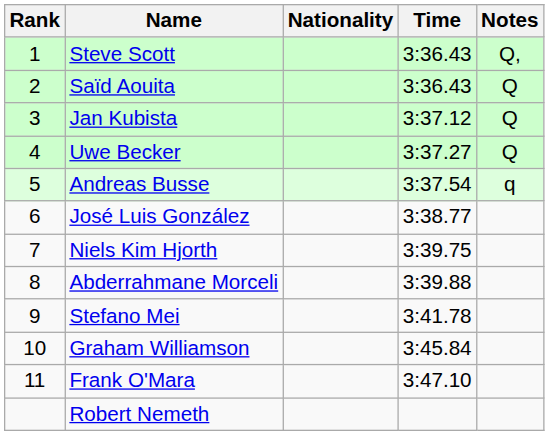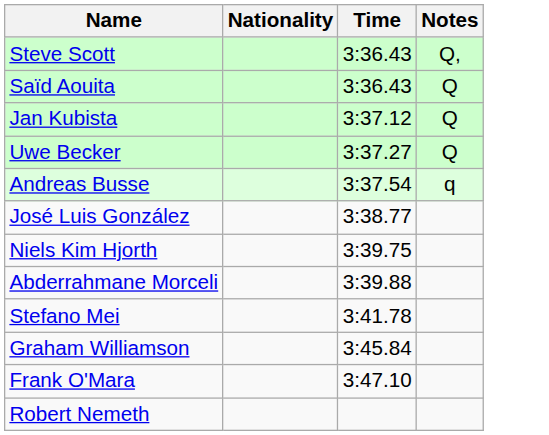- column: Rank | 1 | 2 | 3 | 4 | 5 | 6 | 7 | 8 | 9 | 10 | 11
